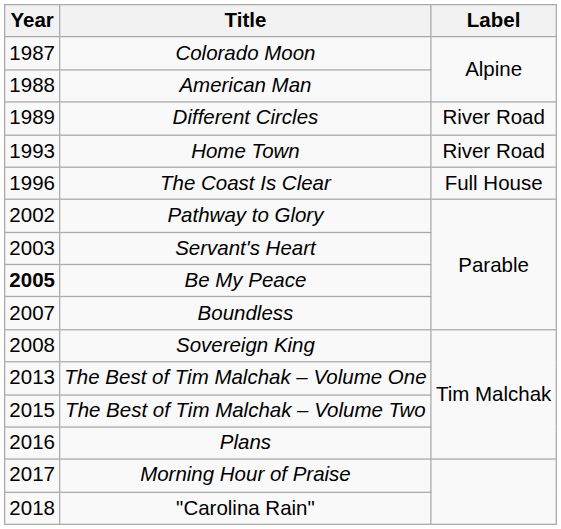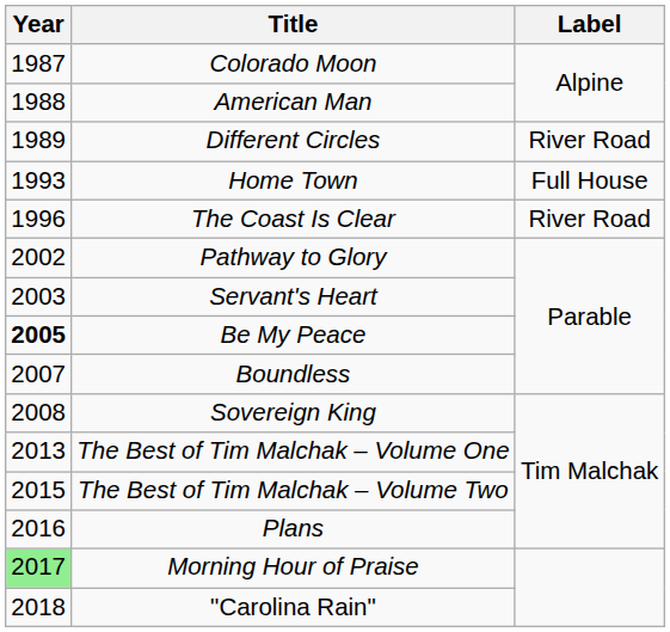Home Town | Label: River Road -> Full House
The Coast Is Clear | Label: Full House -> River Road
Morning Hour of Praise | Year: no background -> lightgreen background
